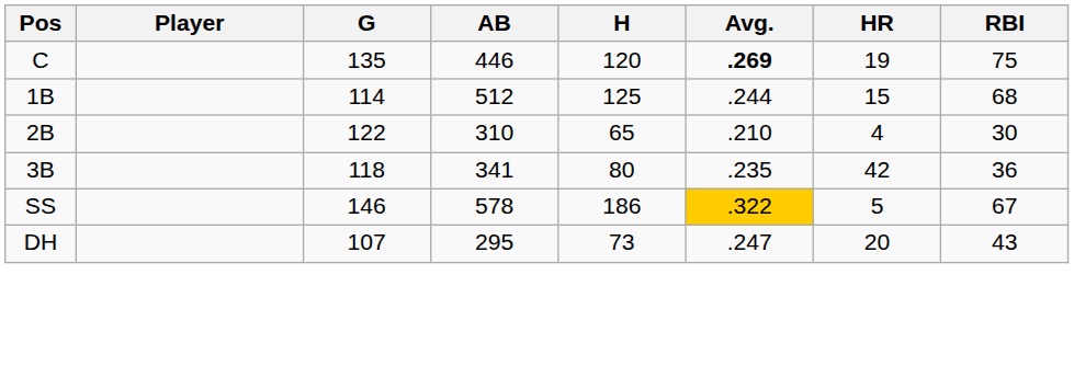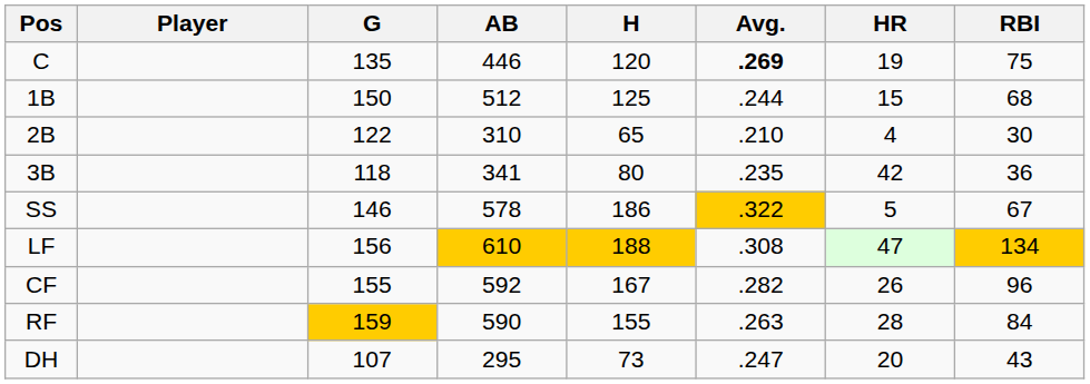1B | G: 114 -> 150
+ row: LF | 156 | 610 | 188 | .308 | 47 | 134
+ row: CF | 155 | 592 | 167 | .282 | 26 | 96
+ row: RF | 159 | 590 | 155 | .263 | 28 | 84
